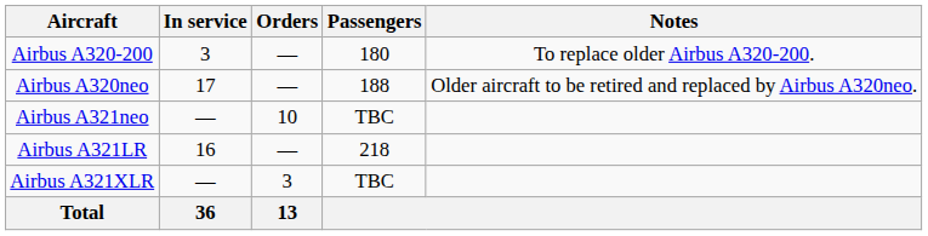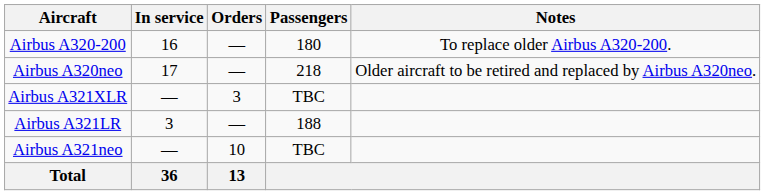Airbus A320-200 | In service: 3 -> 16
Airbus A320neo | Passengers: 188 -> 218
rows swapped: Airbus A321neo <-> Airbus A321XLR
Airbus A321LR | In service: 16 -> 3
Airbus A321LR | Passengers: 218 -> 188
